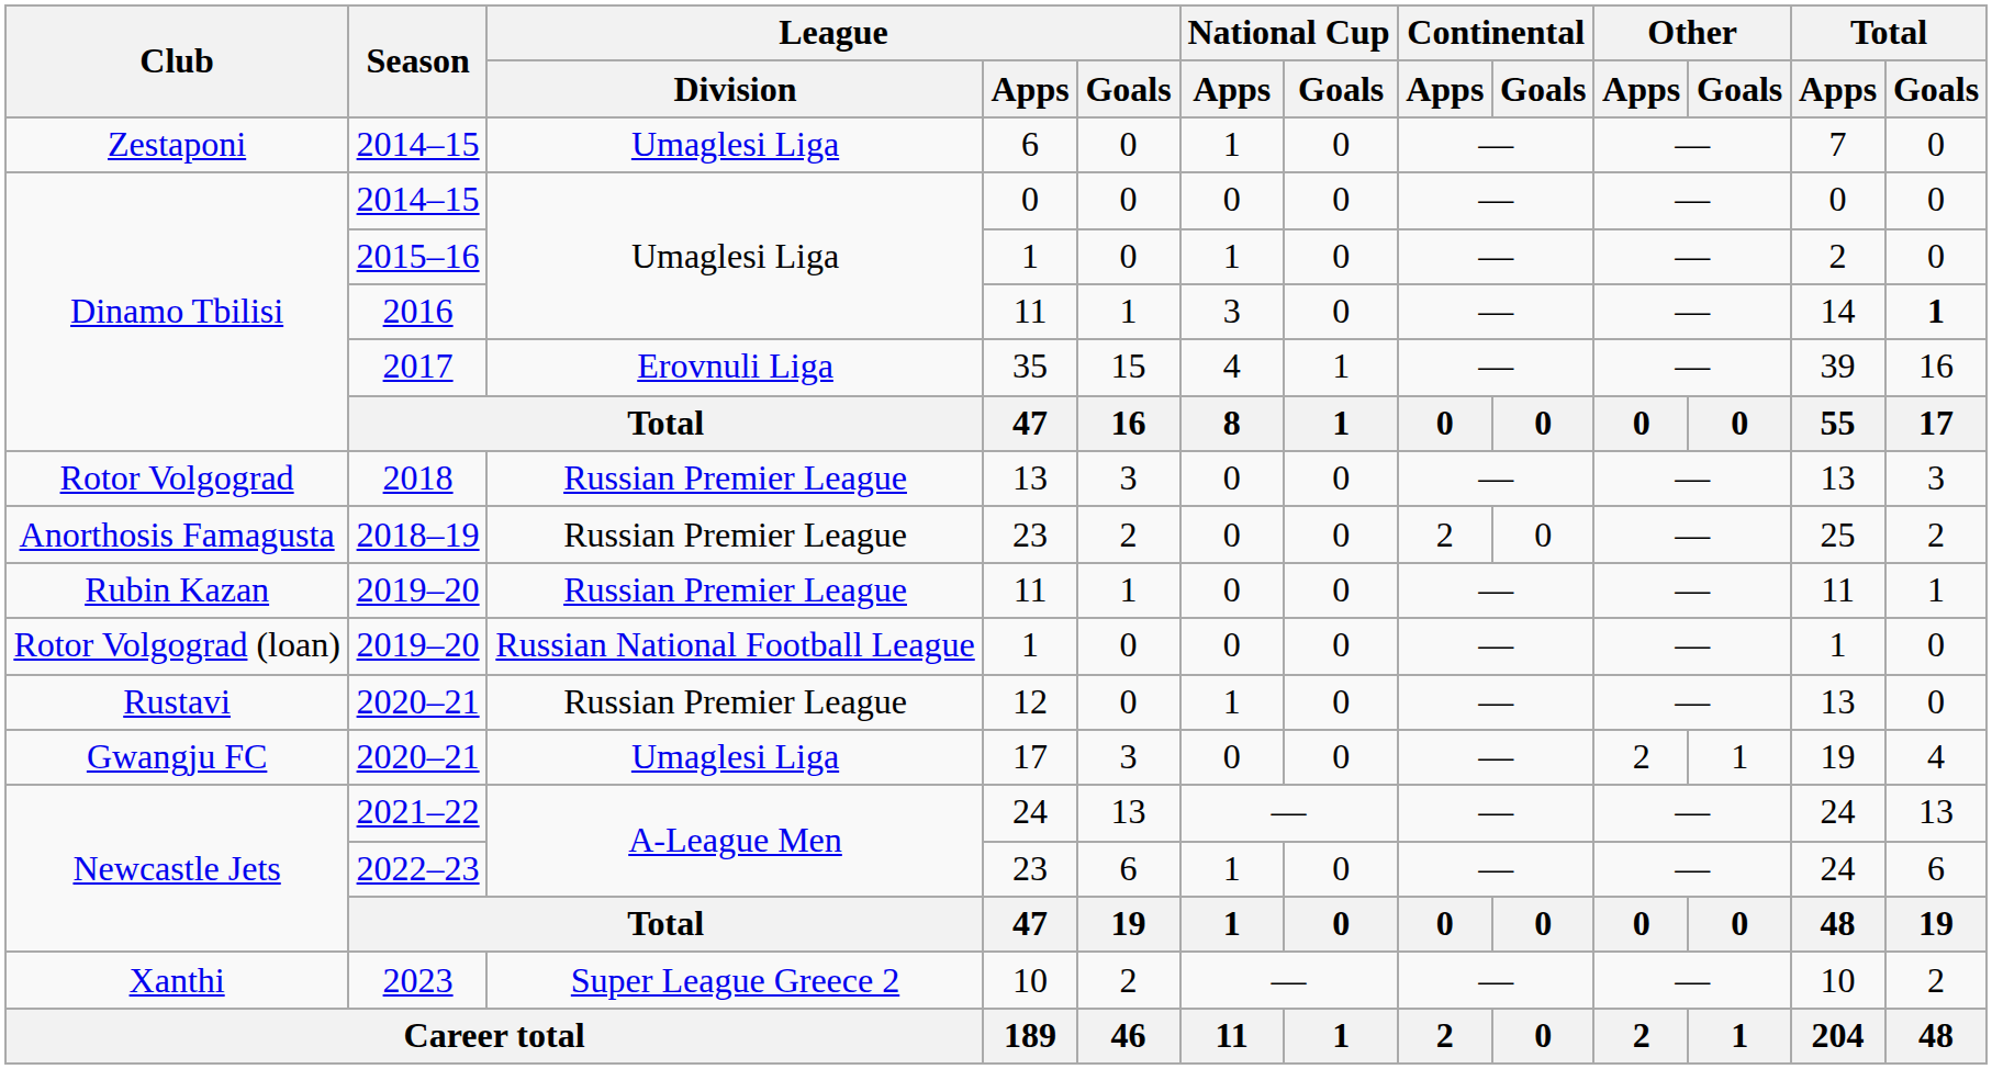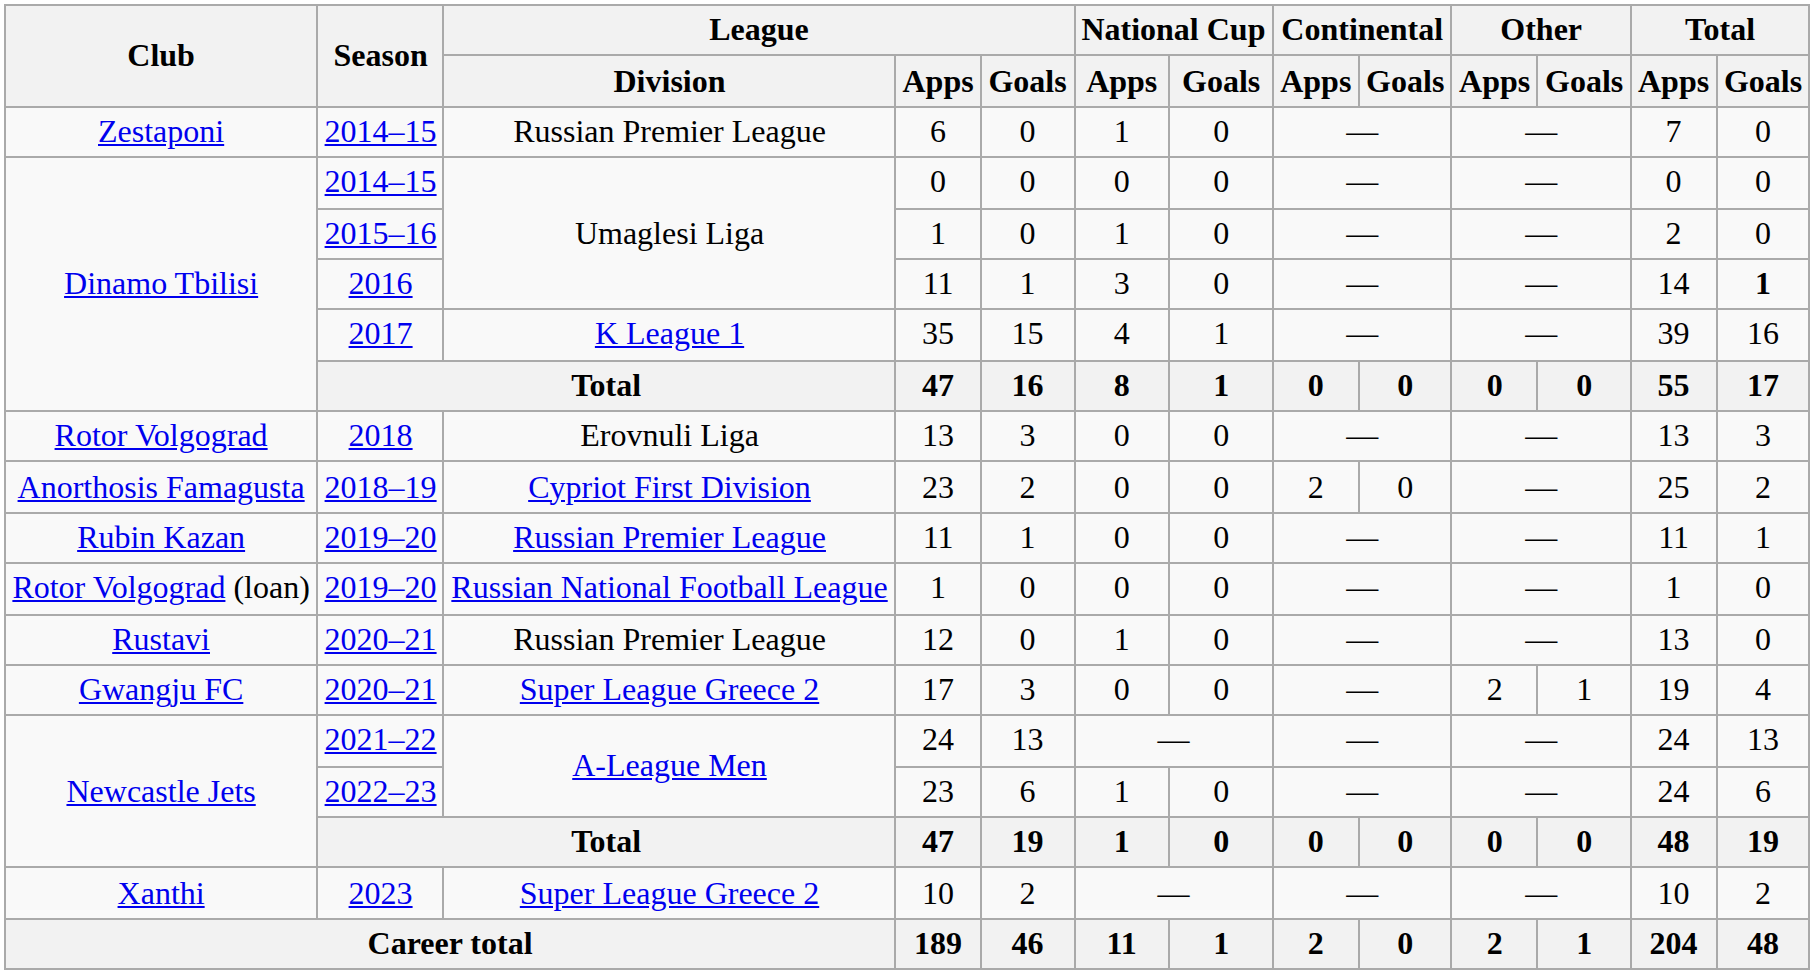2014–15 / 6 | League / Division: Umaglesi Liga -> Russian Premier League
2017 | League / Division: Erovnuli Liga -> K League 1
2018 | League / Division: Russian Premier League -> Erovnuli Liga
2018–19 | League / Division: Russian Premier League -> Cypriot First Division
2020–21 / 17 | League / Division: Umaglesi Liga -> Super League Greece 2
